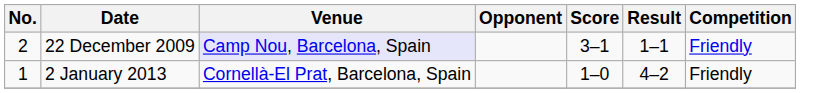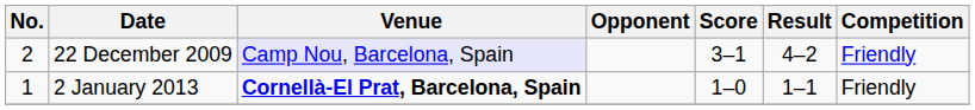22 December 2009 | Result: 1–1 -> 4–2
2 January 2013 | Venue: normal -> bold
2 January 2013 | Result: 4–2 -> 1–1
